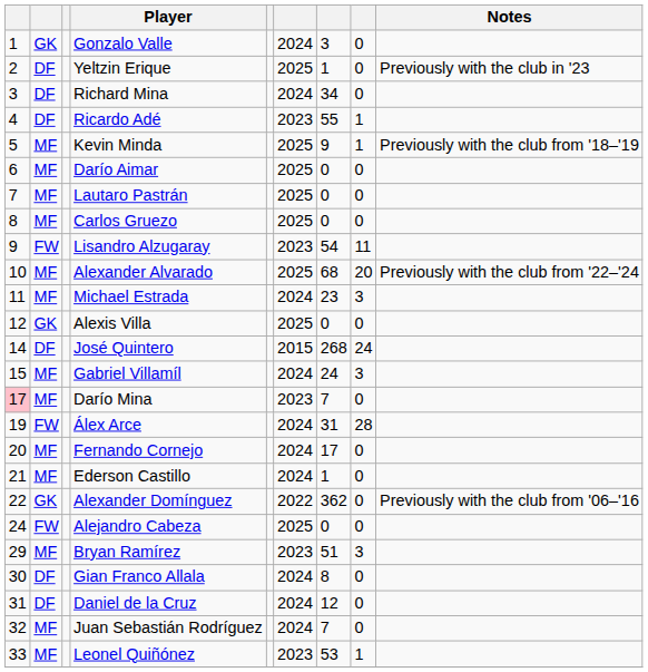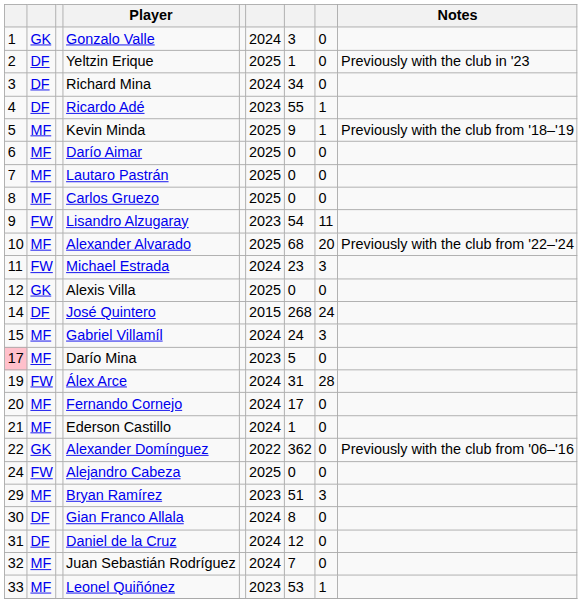Michael Estrada | column 2: MF -> FW
Darío Mina | column 7: 7 -> 5
